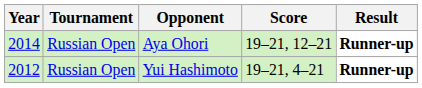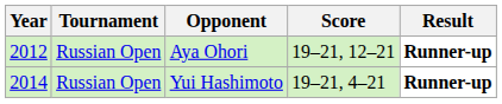Aya Ohori | Year: 2014 -> 2012
Yui Hashimoto | Year: 2012 -> 2014
